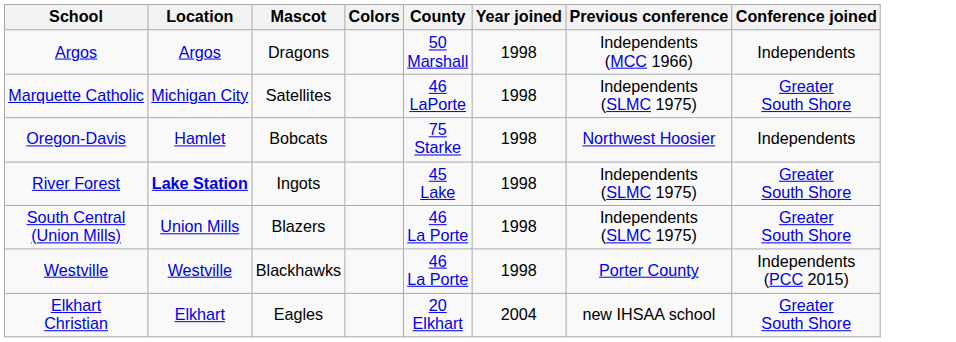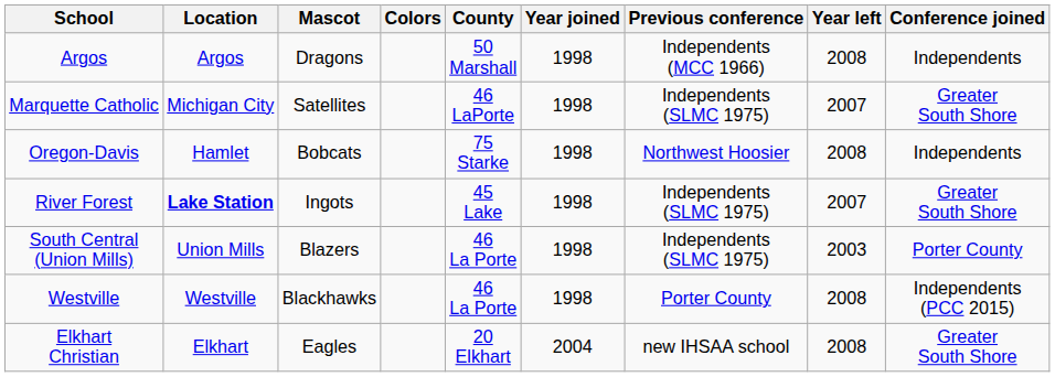+ column: Year left | 2008 | 2007 | 2008 | 2007 | 2003 | 2008 | 2008
South Central (Union Mills) | Conference joined: Greater South Shore -> Porter County
